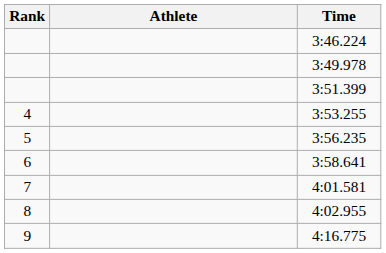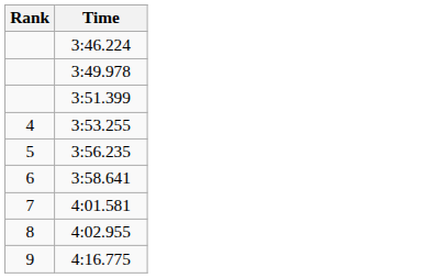- column: Athlete
